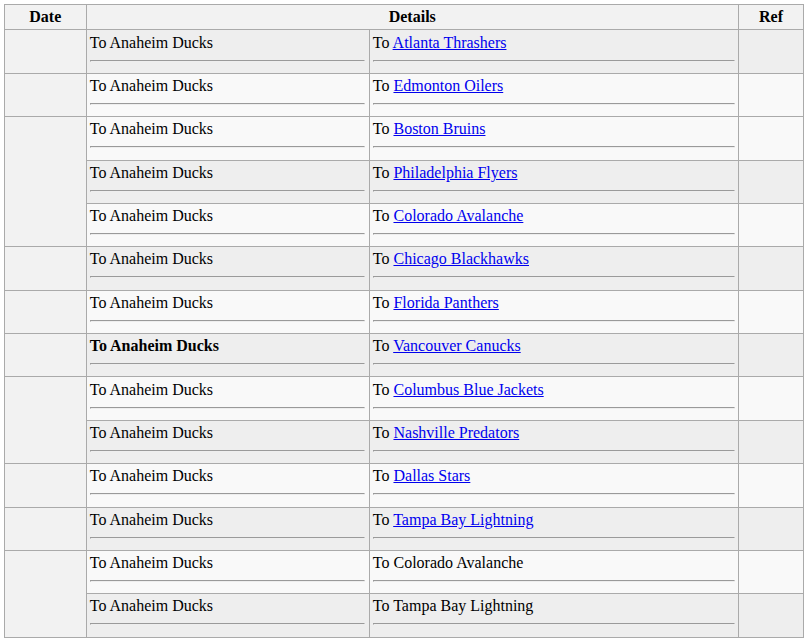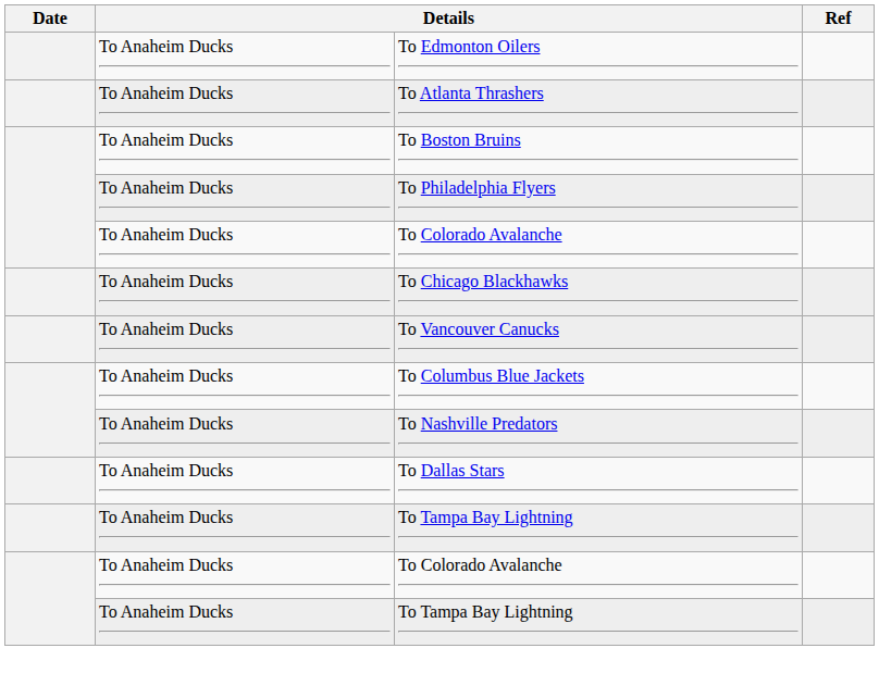rows swapped: To Edmonton Oilers <-> To Atlanta Thrashers
- row: To Anaheim Ducks | To Florida Panthers
To Vancouver Canucks | column 2: bold -> normal
